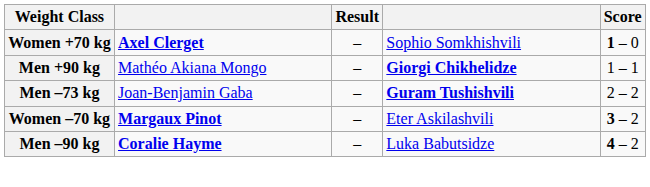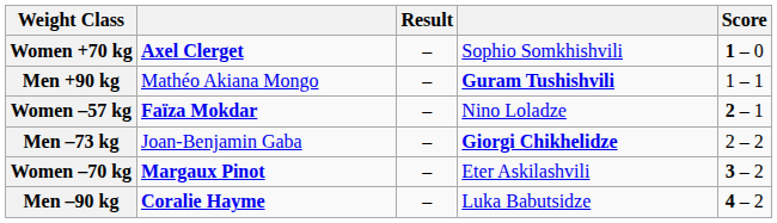Men +90 kg | column 4: Giorgi Chikhelidze -> Guram Tushishvili
+ row: Women –57 kg | Faïza Mokdar | – | Nino Loladze | 2 – 1
Men –73 kg | column 4: Guram Tushishvili -> Giorgi Chikhelidze
